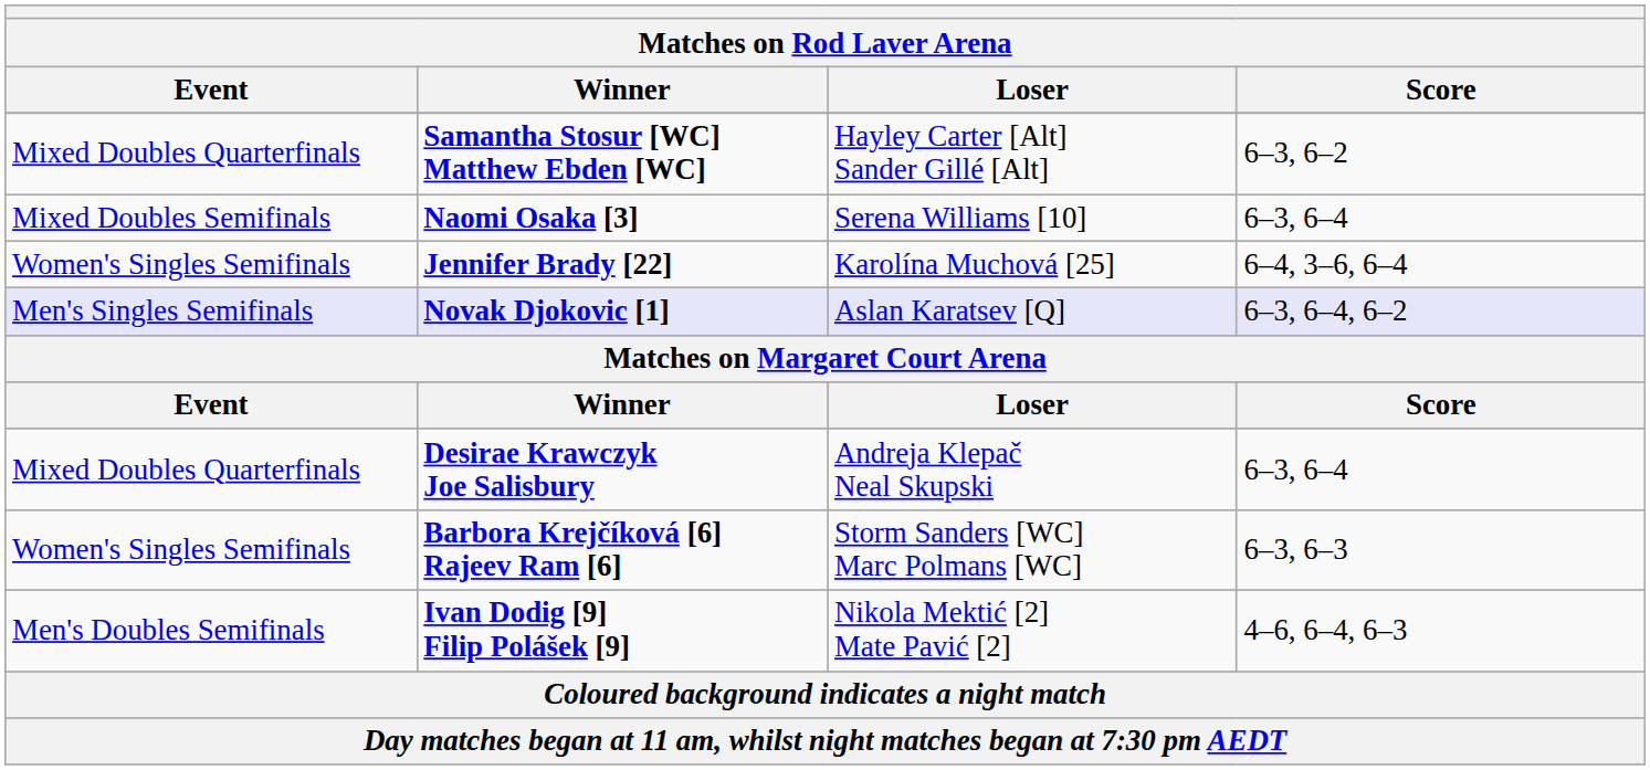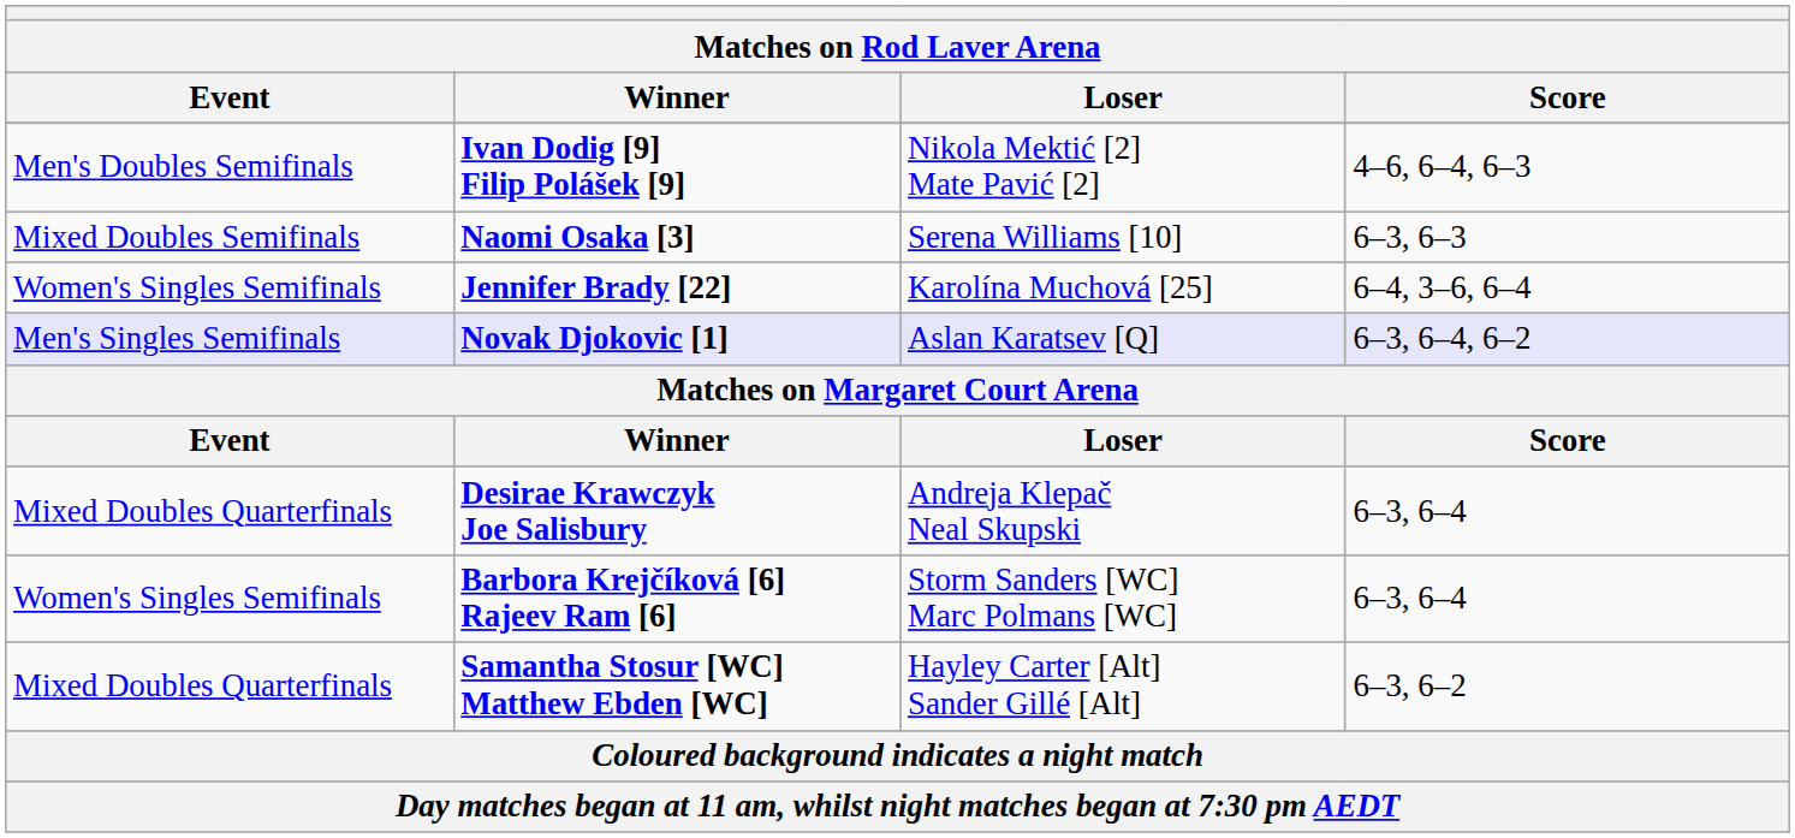rows swapped: Samantha Stosur [WC] Matthew Ebden [WC] <-> Ivan Dodig [9] Filip Polášek [9]
Naomi Osaka [3] | Score: 6–3, 6–4 -> 6–3, 6–3
Barbora Krejčíková [6] Rajeev Ram [6] | Score: 6–3, 6–3 -> 6–3, 6–4
